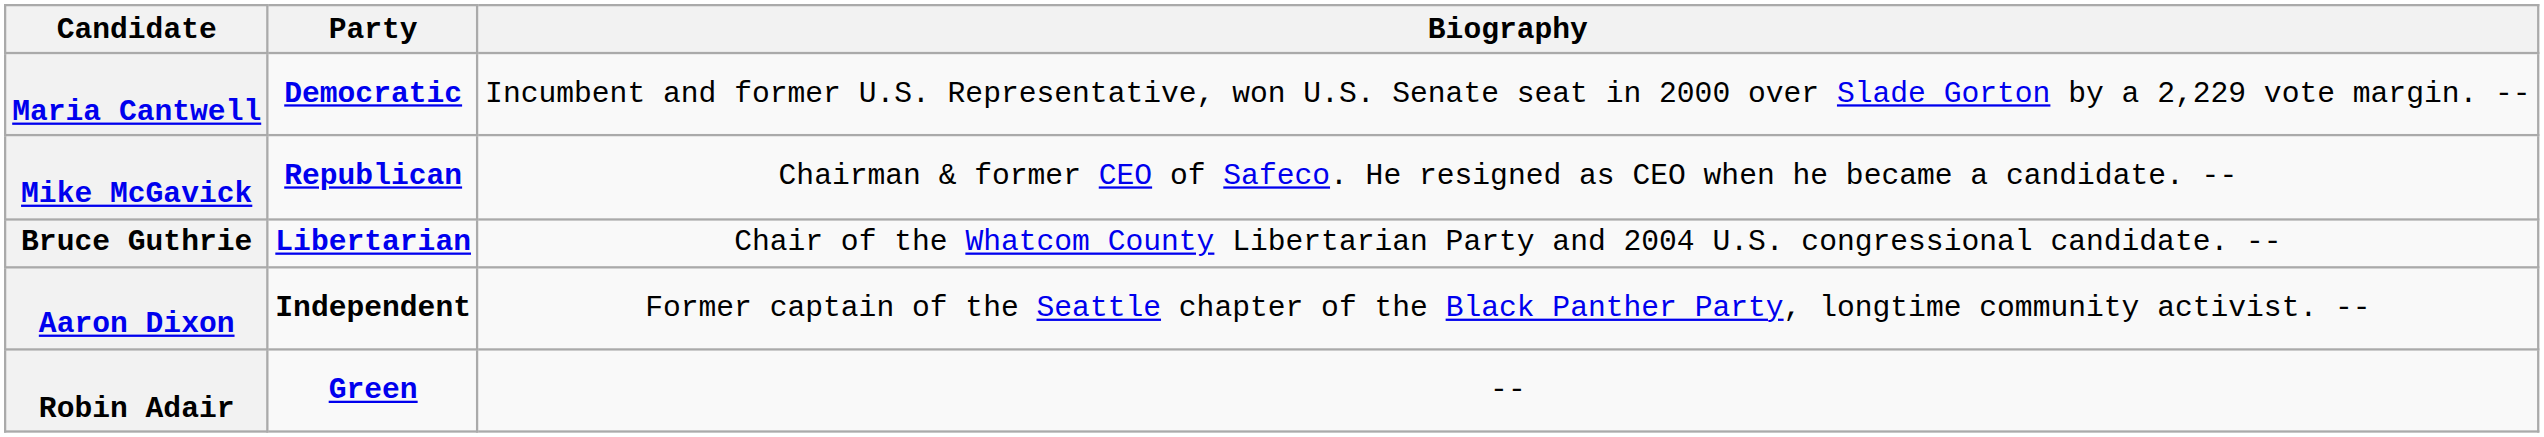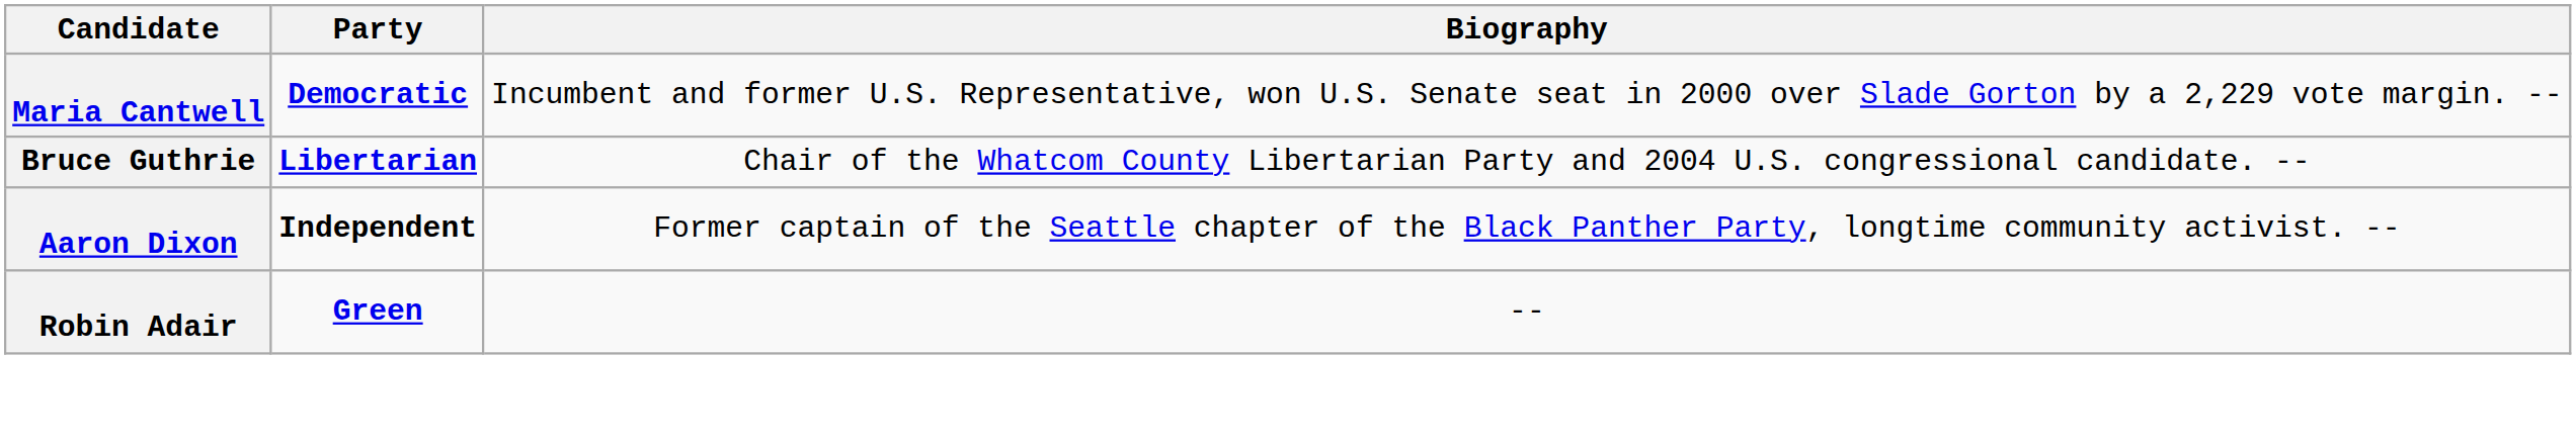- row: Mike McGavick | Republican | Chairman & former CEO of Safeco. He resigned as CEO when he became a candidate. --
